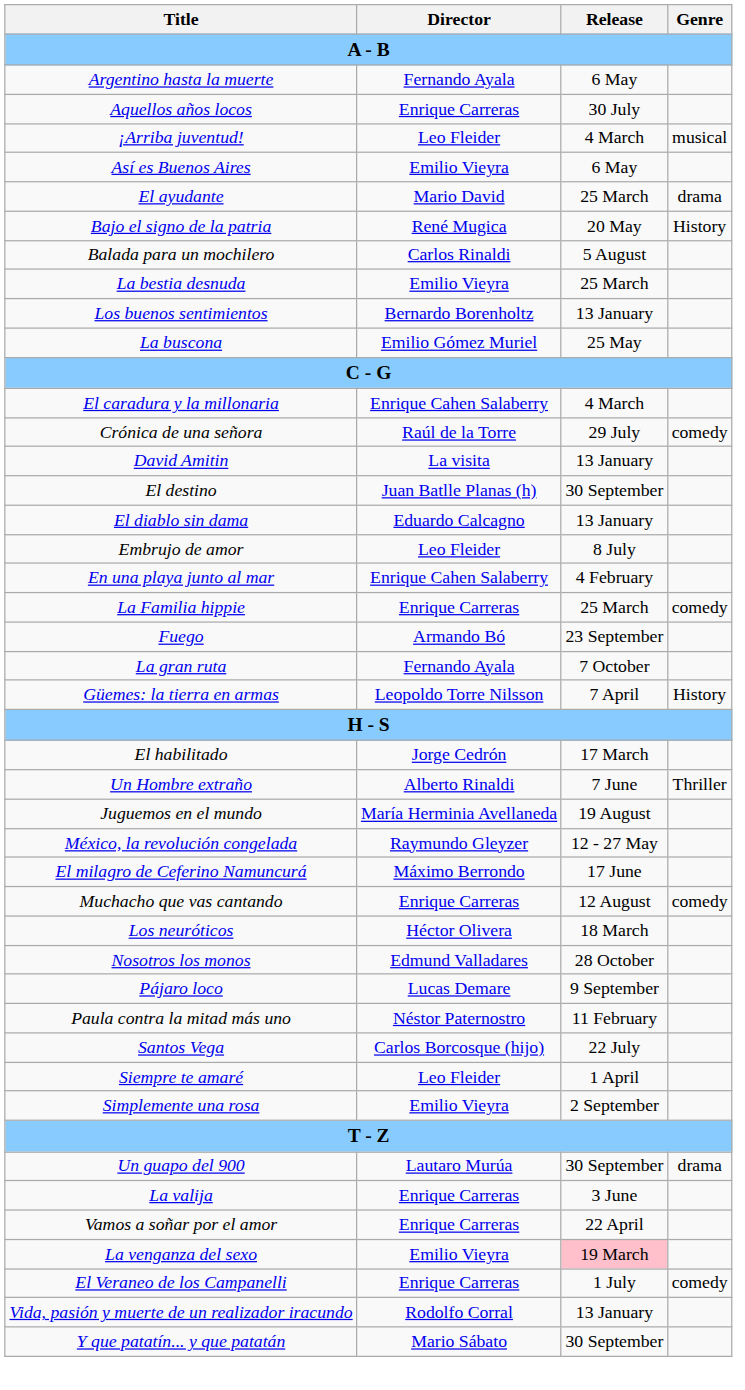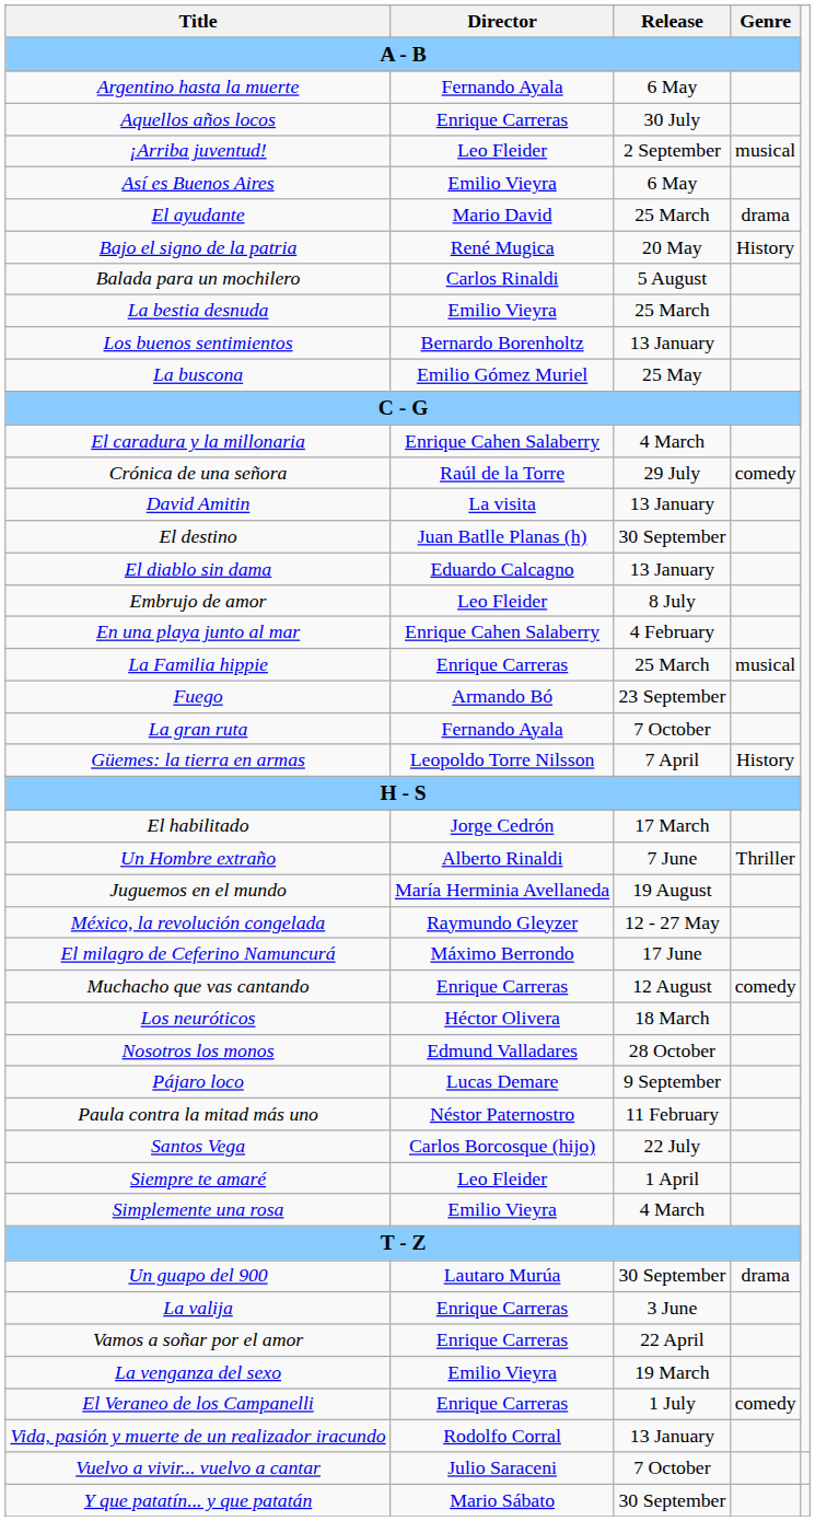¡Arriba juventud! | Release / A - B: 4 March -> 2 September
La Familia hippie | Genre / A - B: comedy -> musical
Simplemente una rosa | Release / A - B: 2 September -> 4 March
La venganza del sexo | Release / A - B: pink background -> no background
+ row: Vuelvo a vivir... vuelvo a cantar | Julio Saraceni | 7 October
